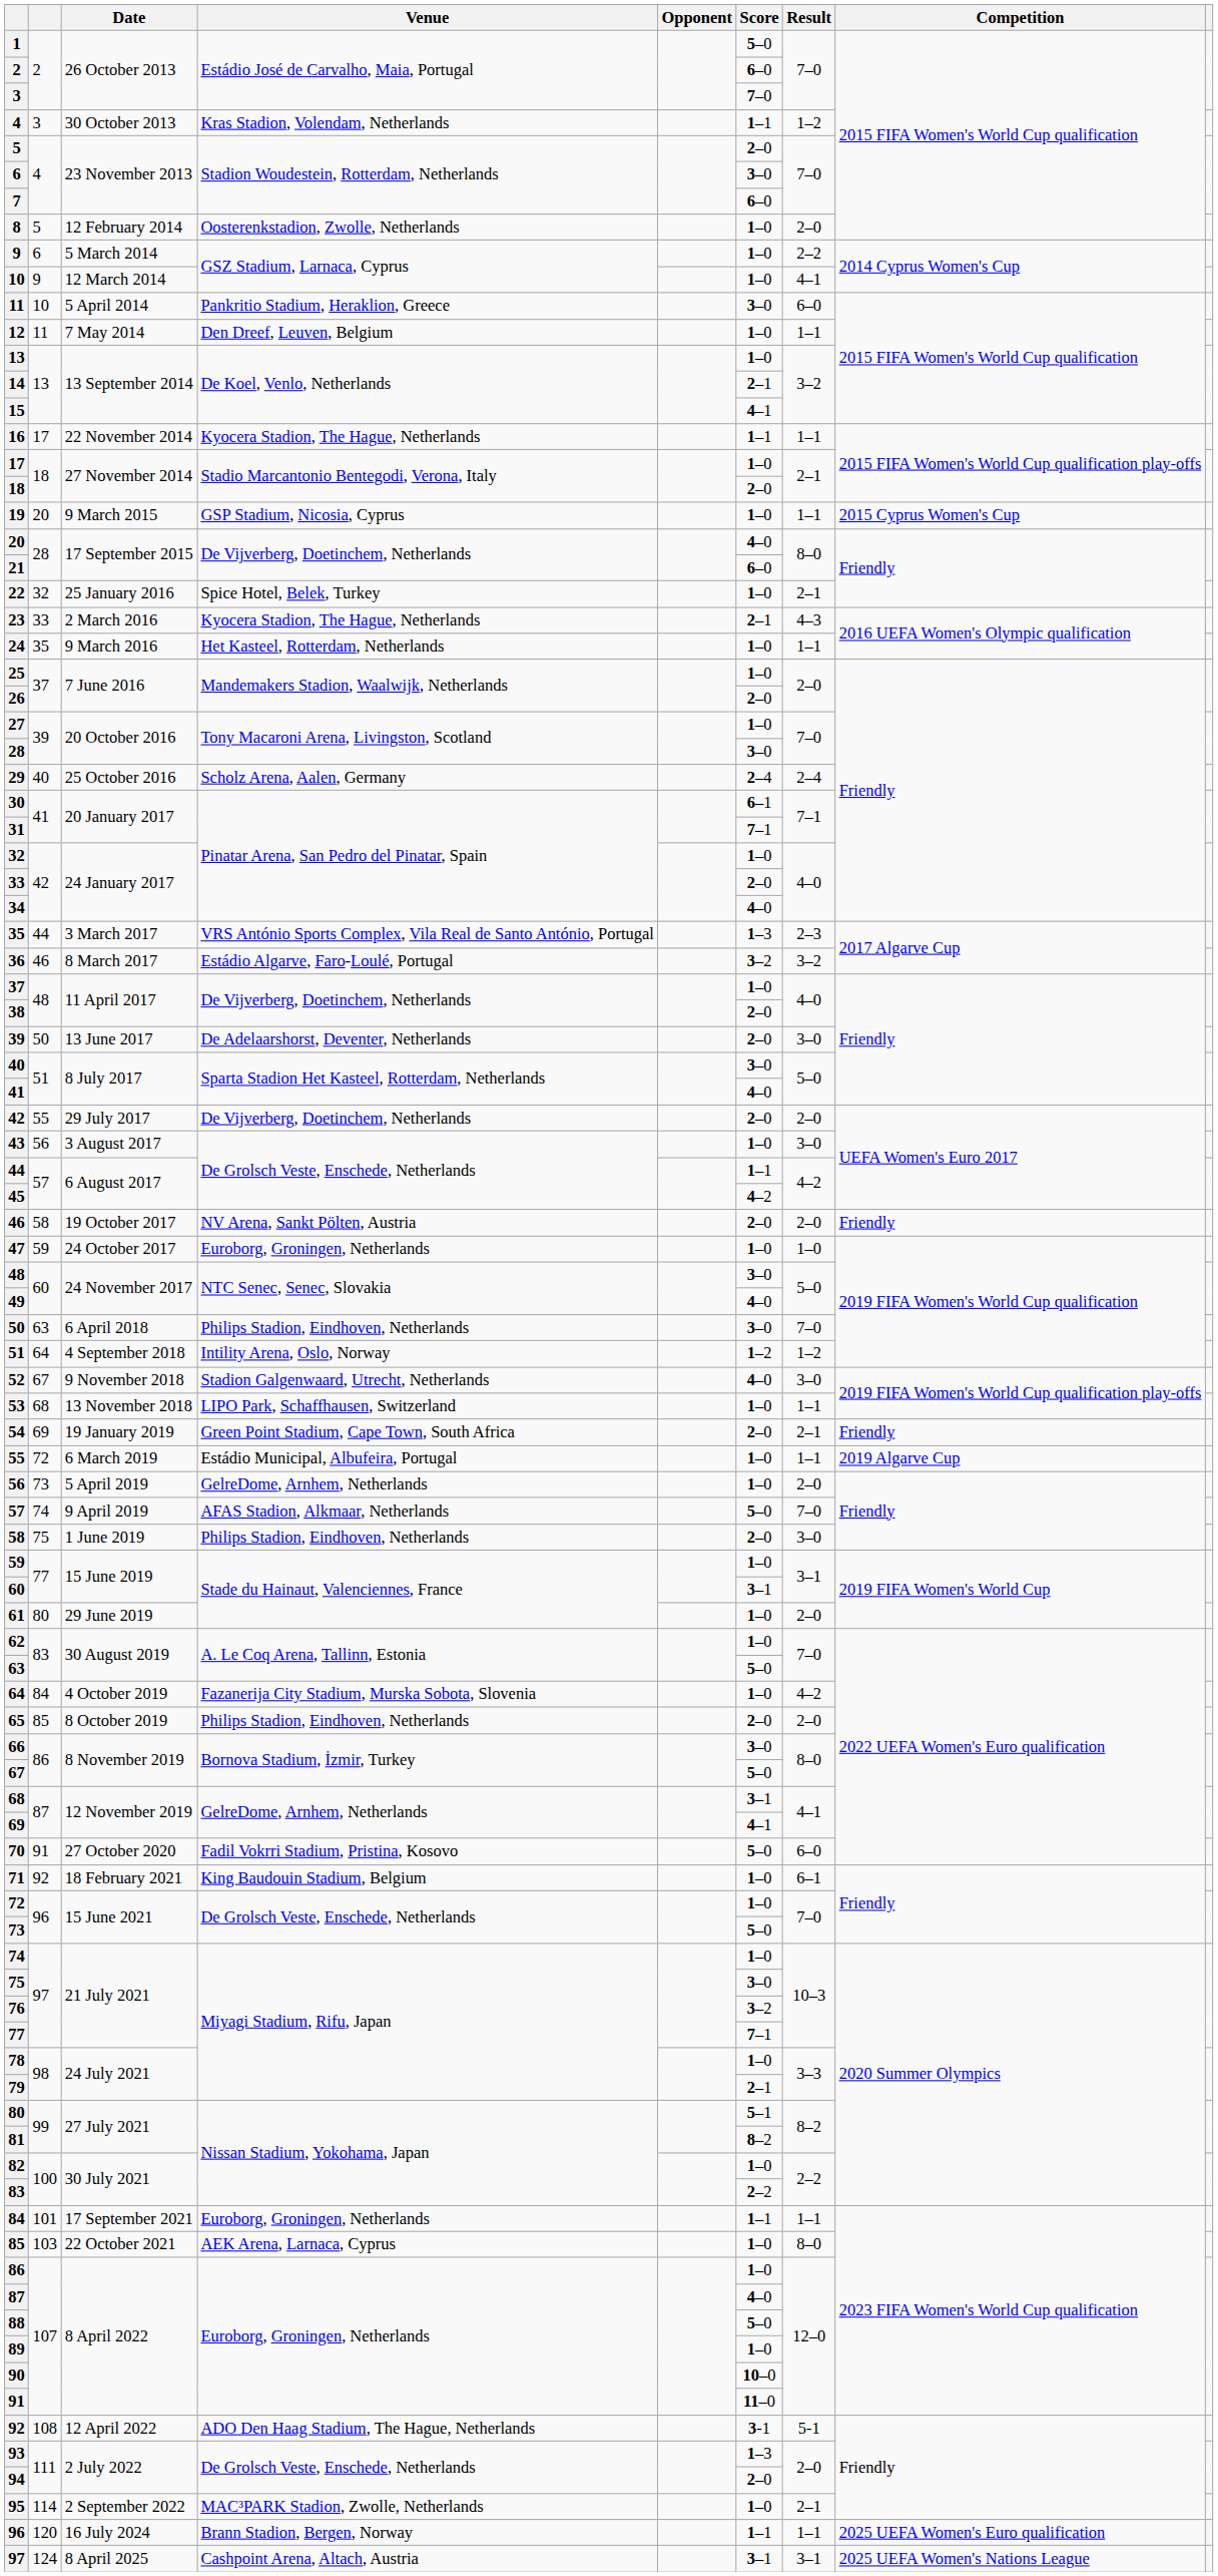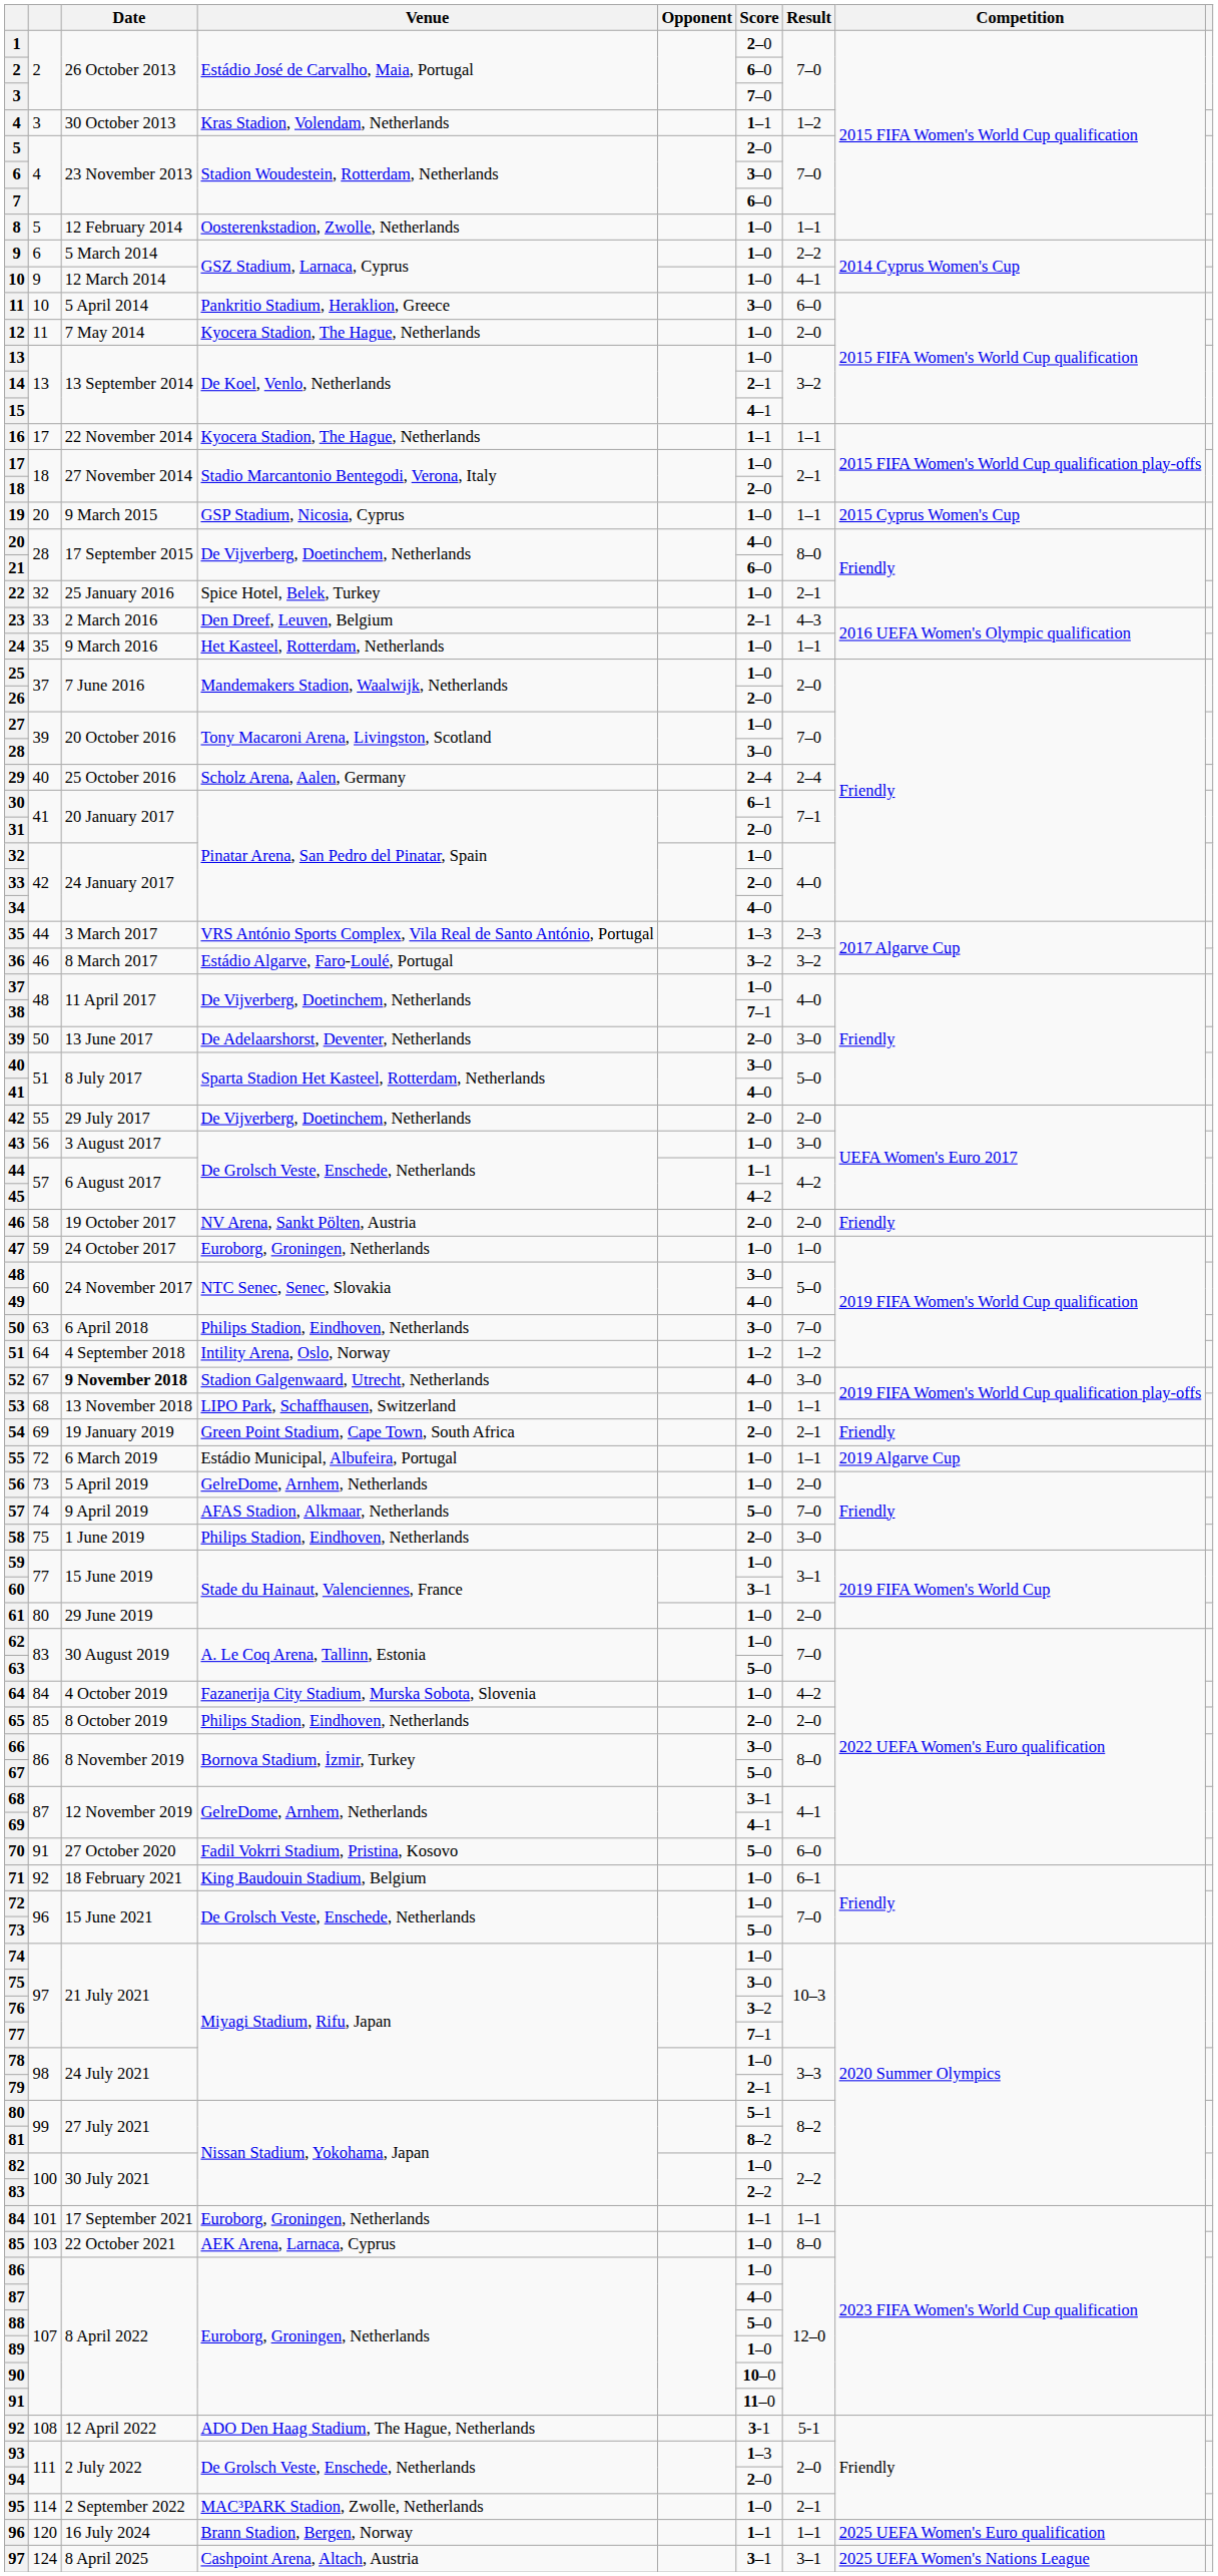1 | Score: 5–0 -> 2–0
8 | Result: 2–0 -> 1–1
12 | Venue: Den Dreef, Leuven, Belgium -> Kyocera Stadion, The Hague, Netherlands
12 | Result: 1–1 -> 2–0
23 | Venue: Kyocera Stadion, The Hague, Netherlands -> Den Dreef, Leuven, Belgium
31 | Score: 7–1 -> 2–0
38 | Score: 2–0 -> 7–1
52 | Date: normal -> bold
